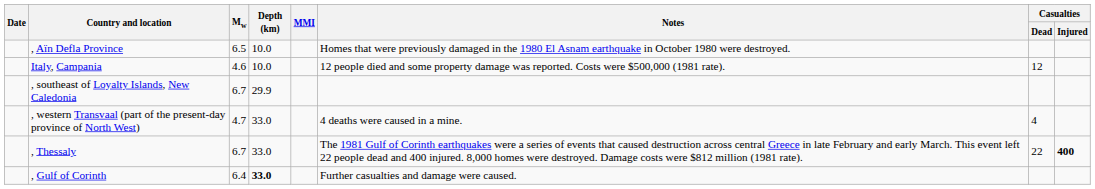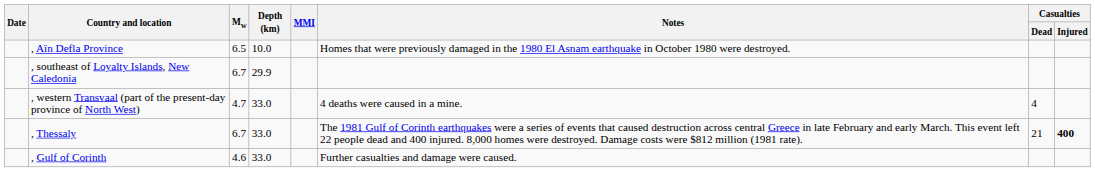- row: Italy, Campania | 4.6 | 10.0 | 12 people died and some property damage was reported. Costs were $500,000 (1981 rate). | 12
, Thessaly | Casualties / Dead: 22 -> 21
, Gulf of Corinth | Mw: 6.4 -> 4.6
, Gulf of Corinth | Depth (km): bold -> normal
